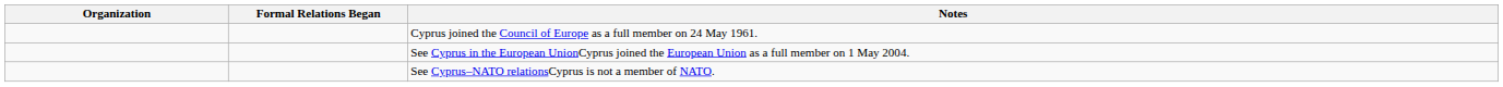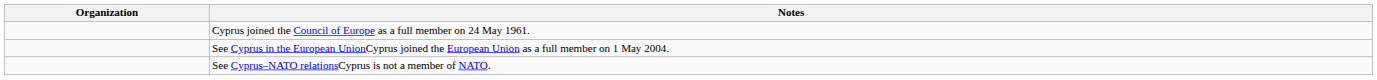- column: Formal Relations Began
